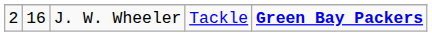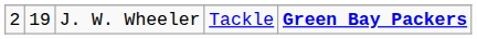J. W. Wheeler | column 2: 16 -> 19
